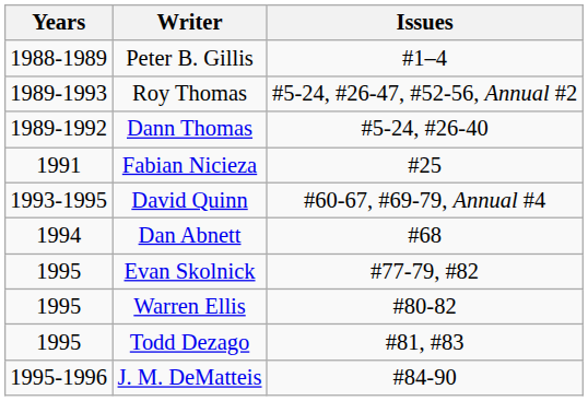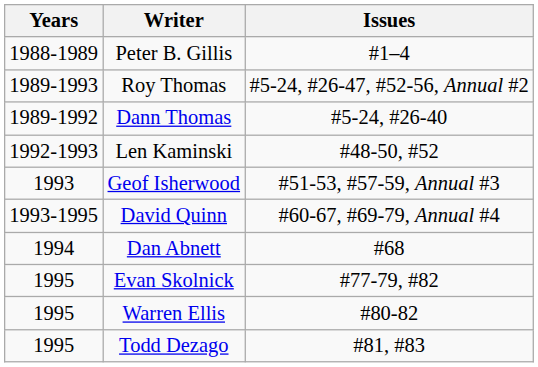- row: 1991 | Fabian Nicieza | #25
+ row: 1992-1993 | Len Kaminski | #48-50, #52
+ row: 1993 | Geof Isherwood | #51-53, #57-59, Annual #3
- row: 1995-1996 | J. M. DeMatteis | #84-90
